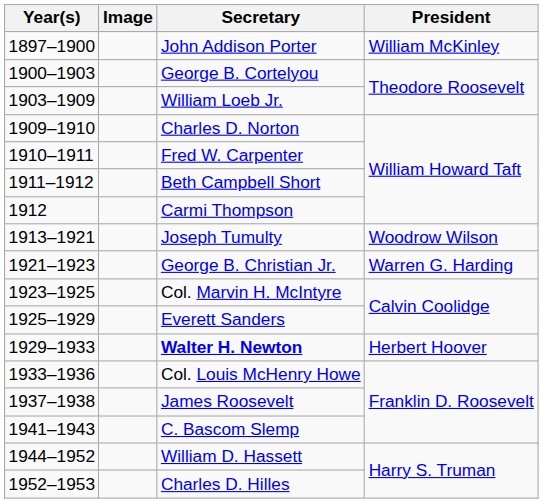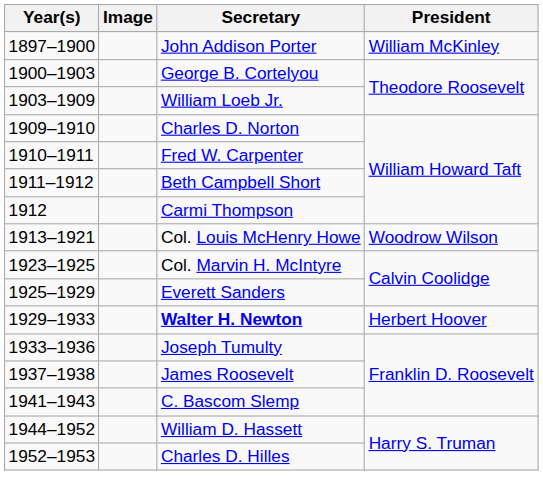1913–1921 | Secretary: Joseph Tumulty -> Col. Louis McHenry Howe
- row: 1921–1923 | George B. Christian Jr. | Warren G. Harding
1933–1936 | Secretary: Col. Louis McHenry Howe -> Joseph Tumulty
